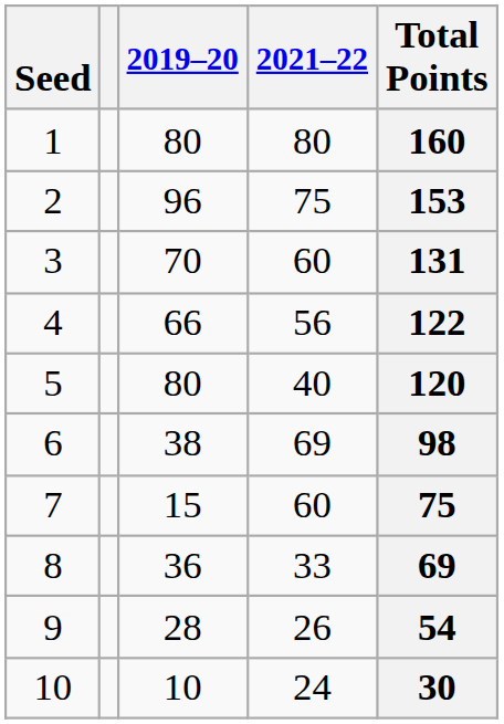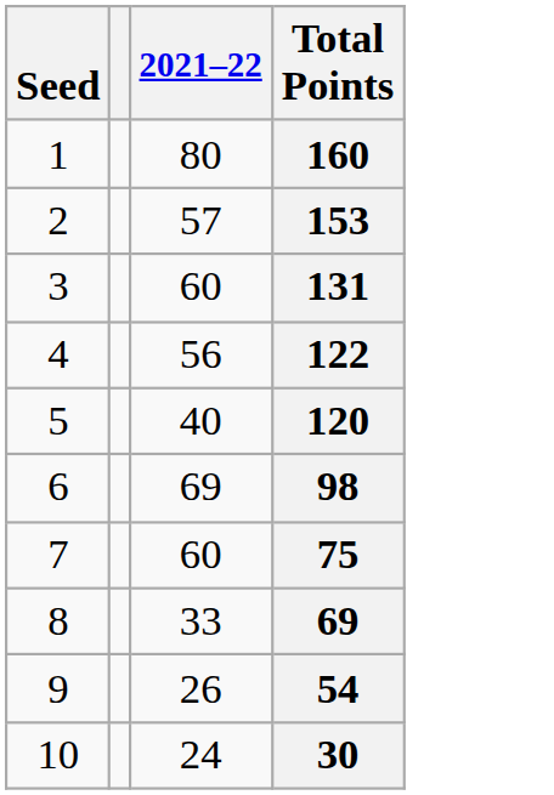- column: 2019–20 | 80 | 96 | 70 | 66 | 80 | 38 | 15 | 36 | 28 | 10
2 | 2021–22: 75 -> 57
